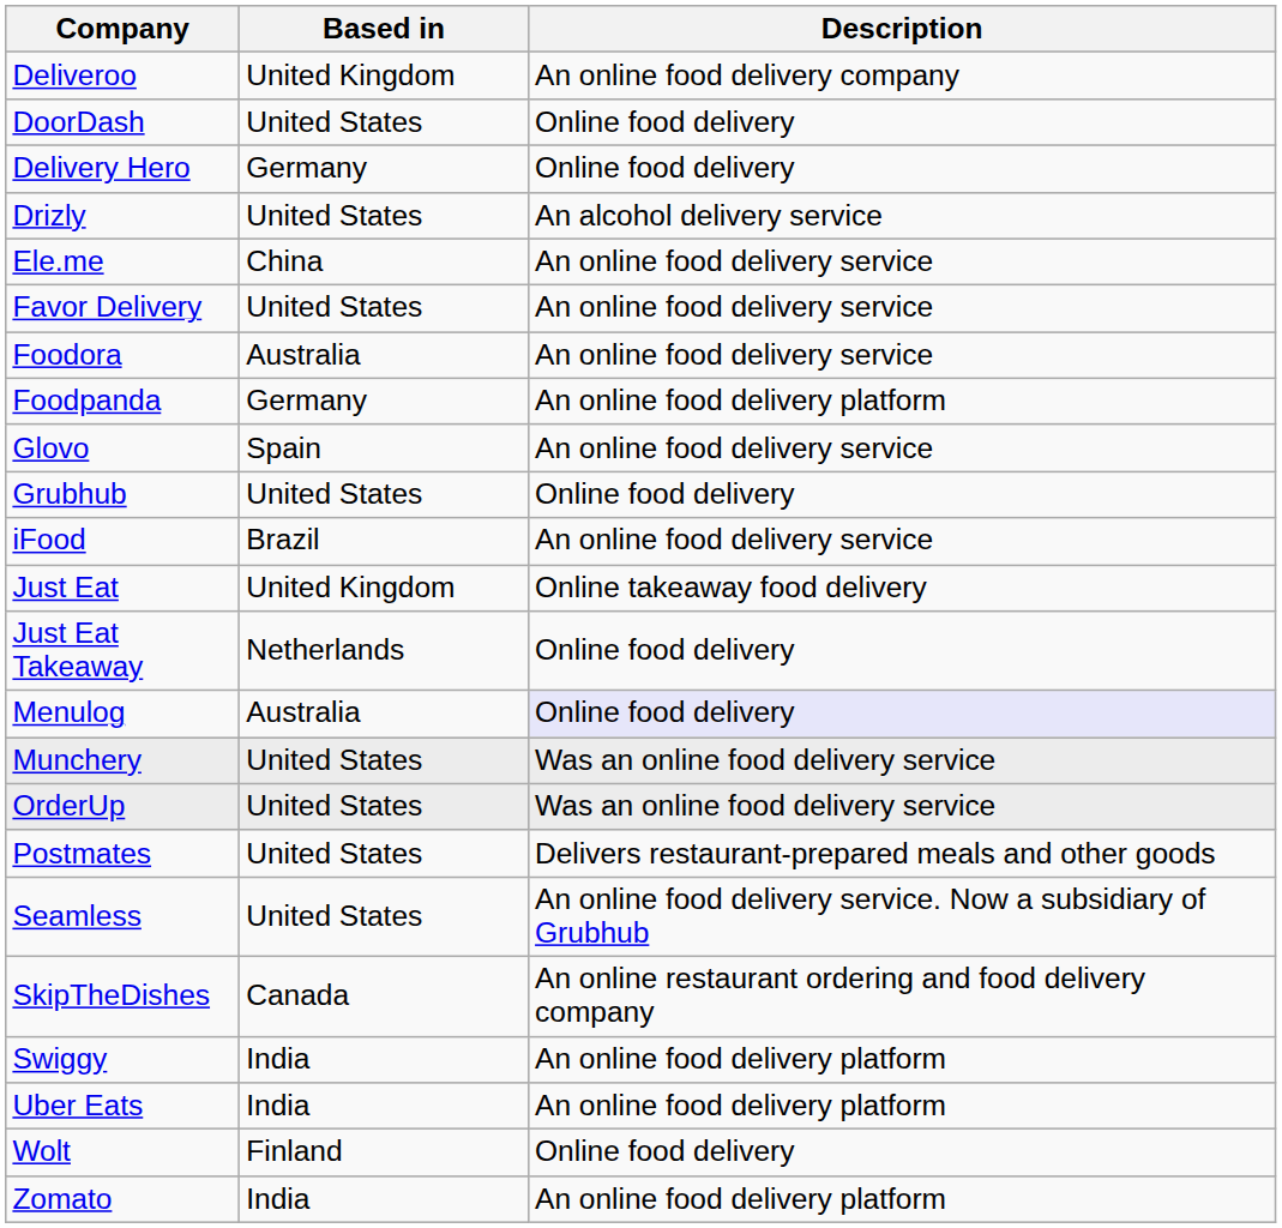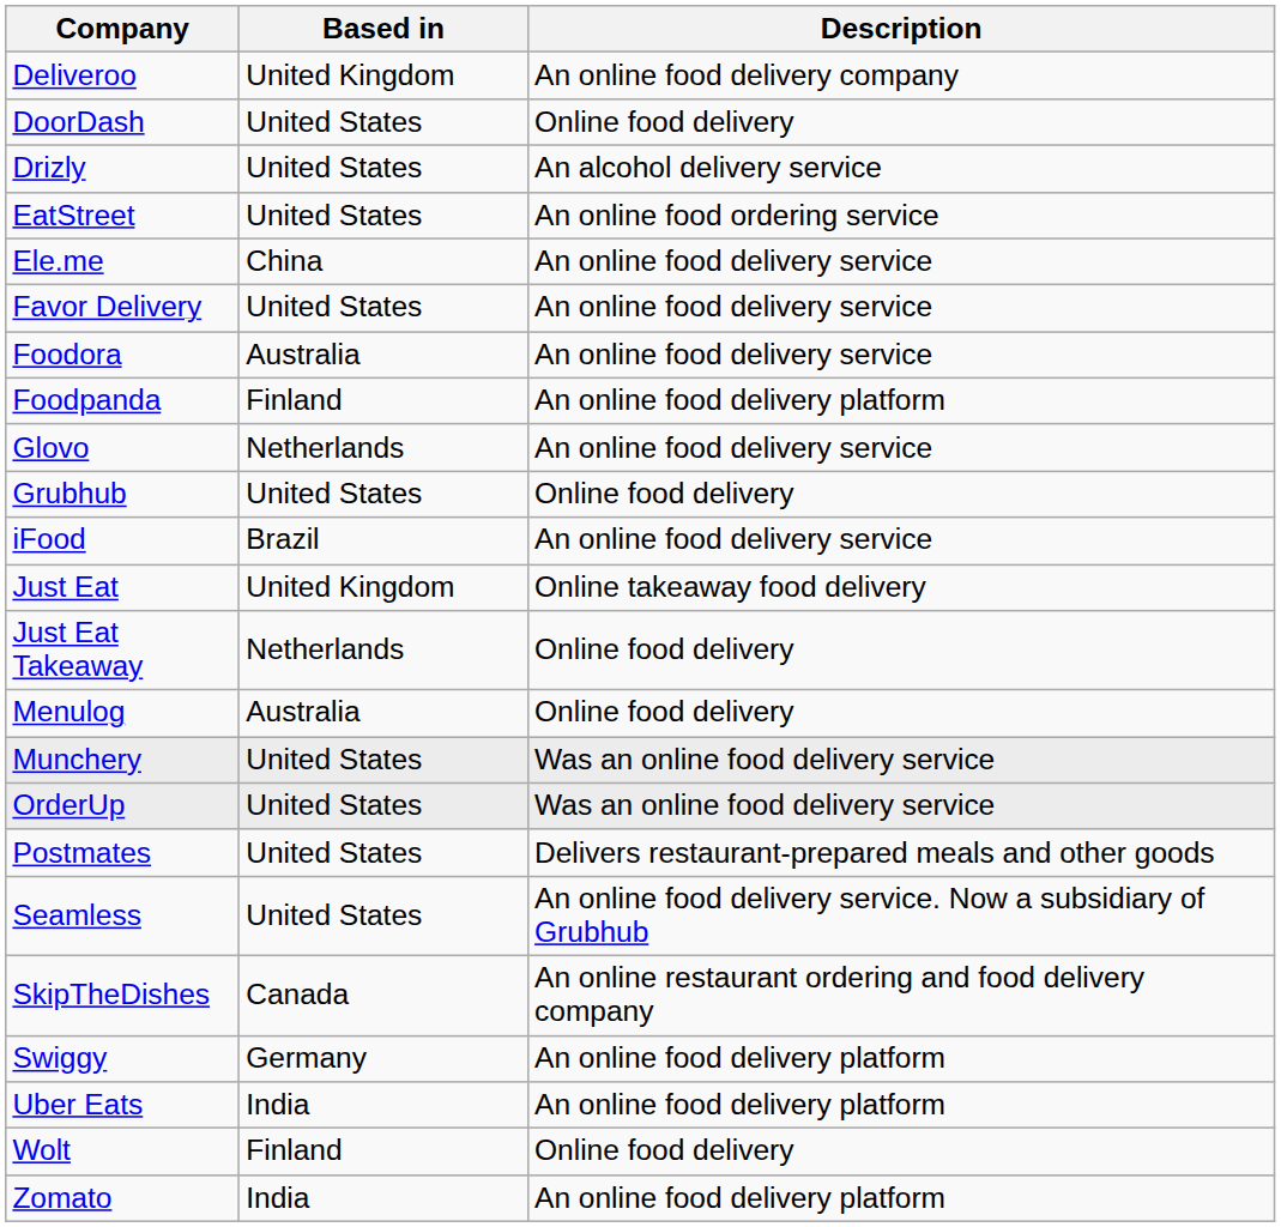- row: Delivery Hero | Germany | Online food delivery
+ row: EatStreet | United States | An online food ordering service
Foodpanda | Based in: Germany -> Finland
Glovo | Based in: Spain -> Netherlands
Menulog | Description: lavender background -> no background
Swiggy | Based in: India -> Germany
